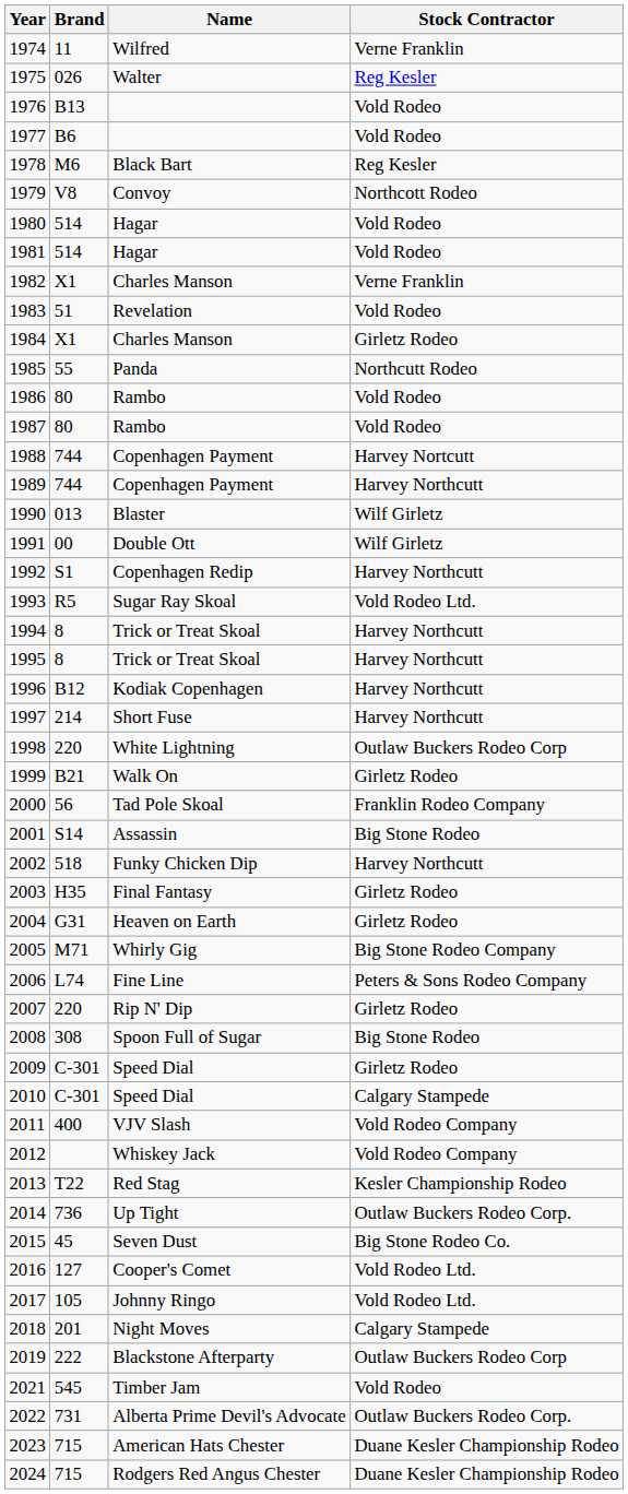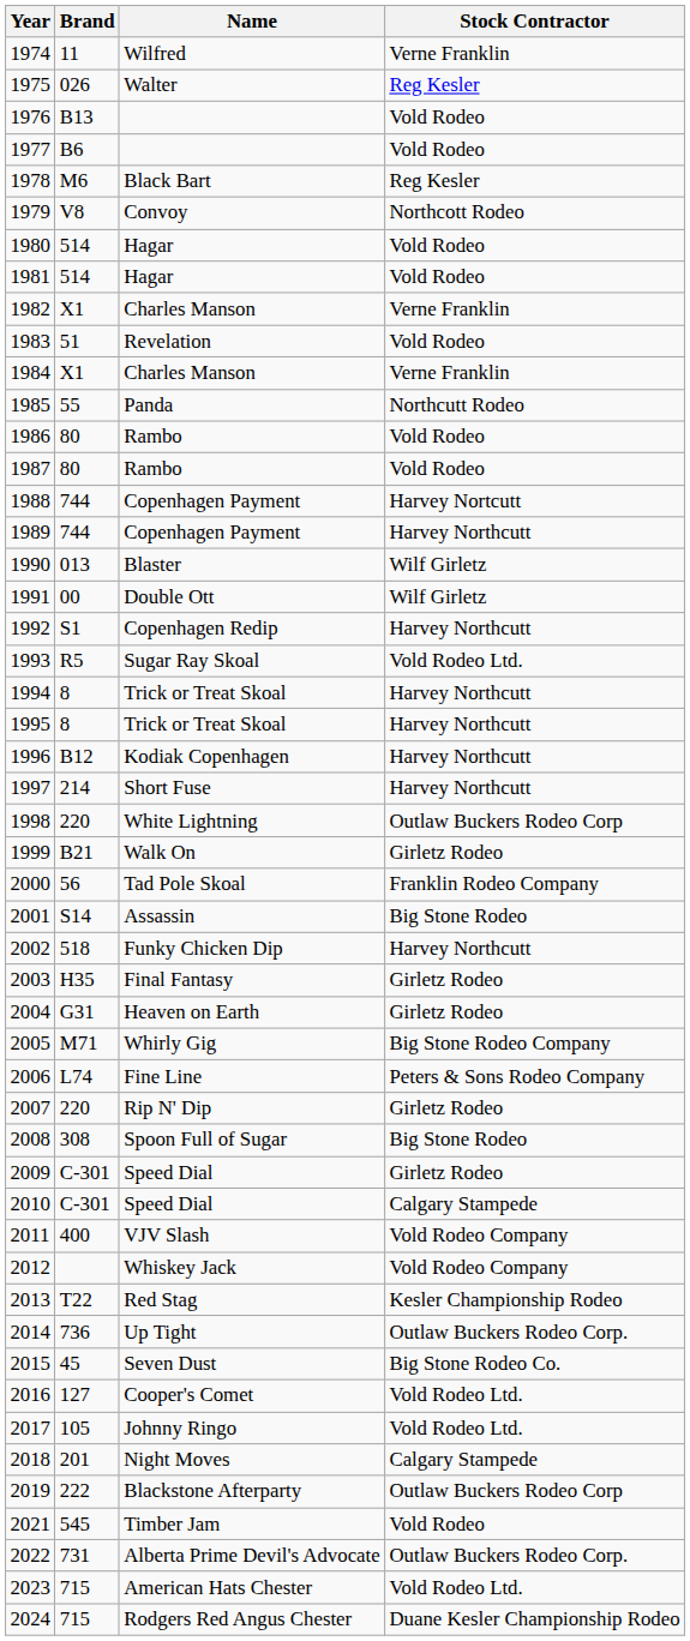1984 | Stock Contractor: Girletz Rodeo -> Verne Franklin
2023 | Stock Contractor: Duane Kesler Championship Rodeo -> Vold Rodeo Ltd.
